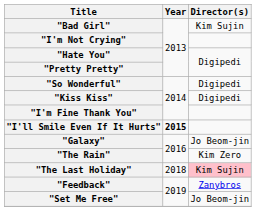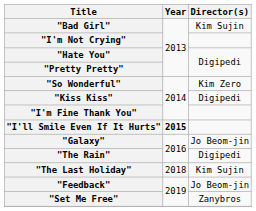"So Wonderful" | Director(s): Digipedi -> Kim Zero
"The Rain" | Director(s): Kim Zero -> Digipedi
"The Last Holiday" | Director(s): pink background -> no background
"Feedback" | Director(s): Zanybros -> Jo Beom-jin
"Set Me Free" | Director(s): Jo Beom-jin -> Zanybros
